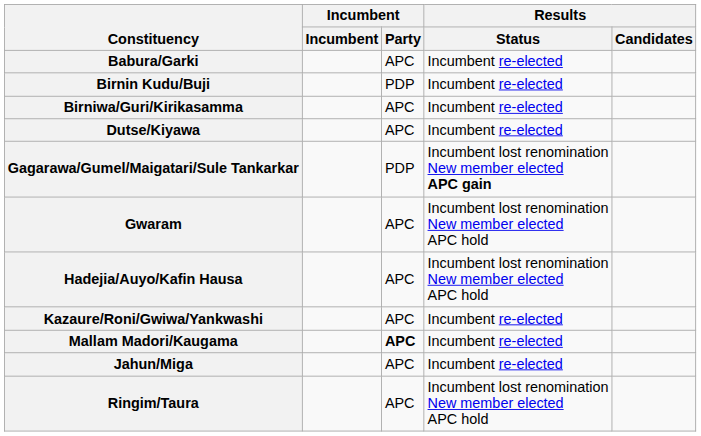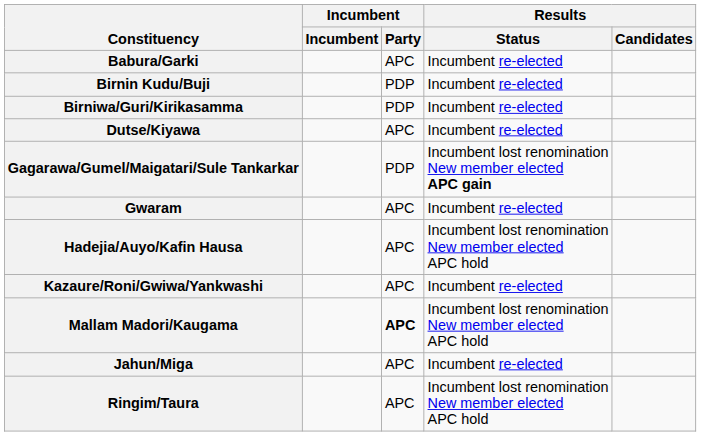Birniwa/Guri/Kirikasamma | Incumbent / Party: APC -> PDP
Gwaram | Results / Status: Incumbent lost renomination New member elected APC hold -> Incumbent re-elected
Mallam Madori/Kaugama | Results / Status: Incumbent re-elected -> Incumbent lost renomination New member elected APC hold
